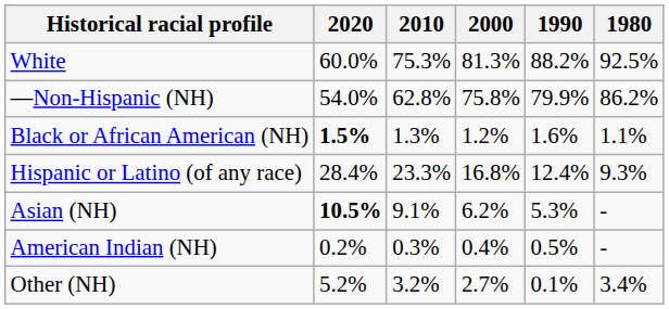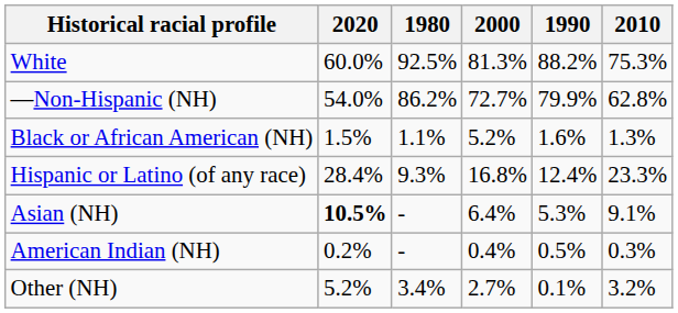columns swapped: 2010 <-> 1980
—Non-Hispanic (NH) | 2000: 75.8% -> 72.7%
Black or African American (NH) | 2020: bold -> normal
Black or African American (NH) | 2000: 1.2% -> 5.2%
Asian (NH) | 2000: 6.2% -> 6.4%
